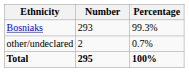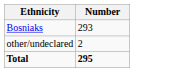- column: Percentage | 99.3% | 0.7% | 100%
